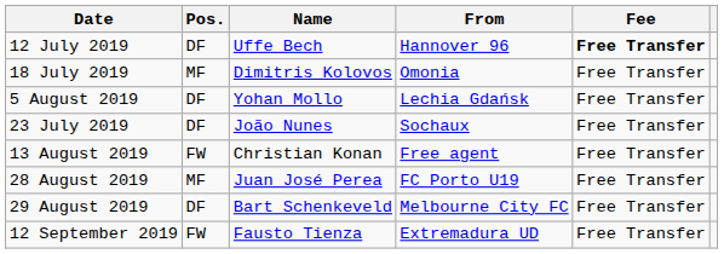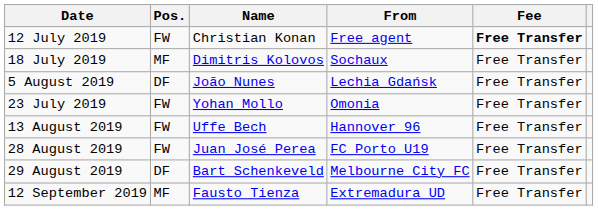12 July 2019 | Pos.: DF -> FW
12 July 2019 | Name: Uffe Bech -> Christian Konan
12 July 2019 | From: Hannover 96 -> Free agent
18 July 2019 | From: Omonia -> Sochaux
5 August 2019 | Name: Yohan Mollo -> João Nunes
23 July 2019 | Pos.: DF -> FW
23 July 2019 | Name: João Nunes -> Yohan Mollo
23 July 2019 | From: Sochaux -> Omonia
13 August 2019 | Name: Christian Konan -> Uffe Bech
13 August 2019 | From: Free agent -> Hannover 96
28 August 2019 | Pos.: MF -> FW
12 September 2019 | Pos.: FW -> MF
